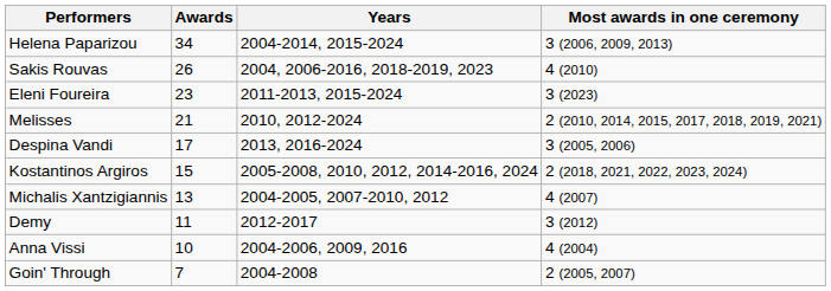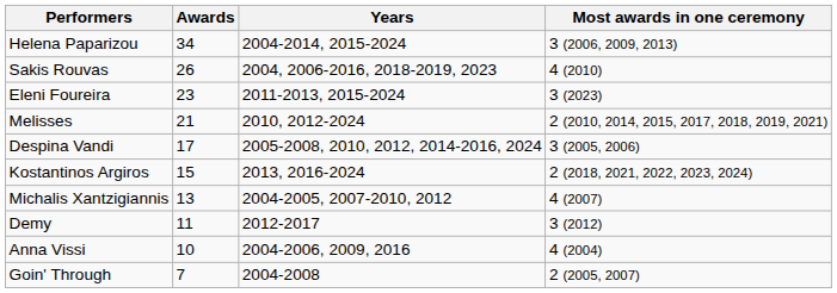Despina Vandi | Years: 2013, 2016-2024 -> 2005-2008, 2010, 2012, 2014-2016, 2024
Kostantinos Argiros | Years: 2005-2008, 2010, 2012, 2014-2016, 2024 -> 2013, 2016-2024
